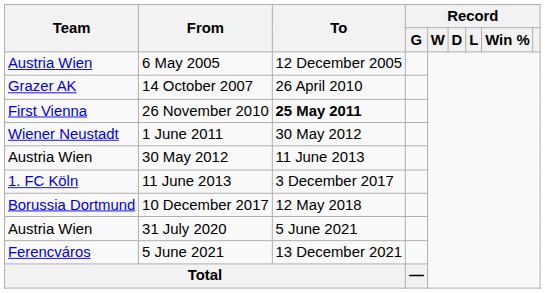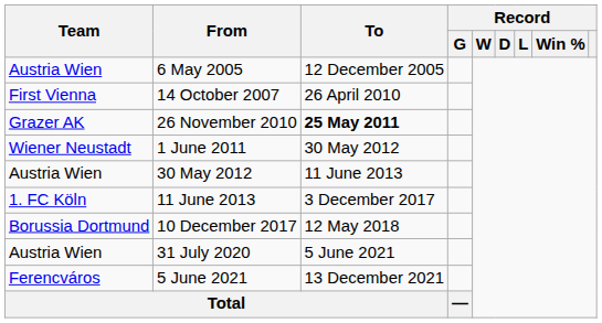14 October 2007 | Team: Grazer AK -> First Vienna
26 November 2010 | Team: First Vienna -> Grazer AK
